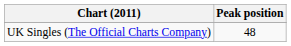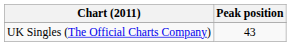UK Singles (The Official Charts Company) | Peak position: 48 -> 43
